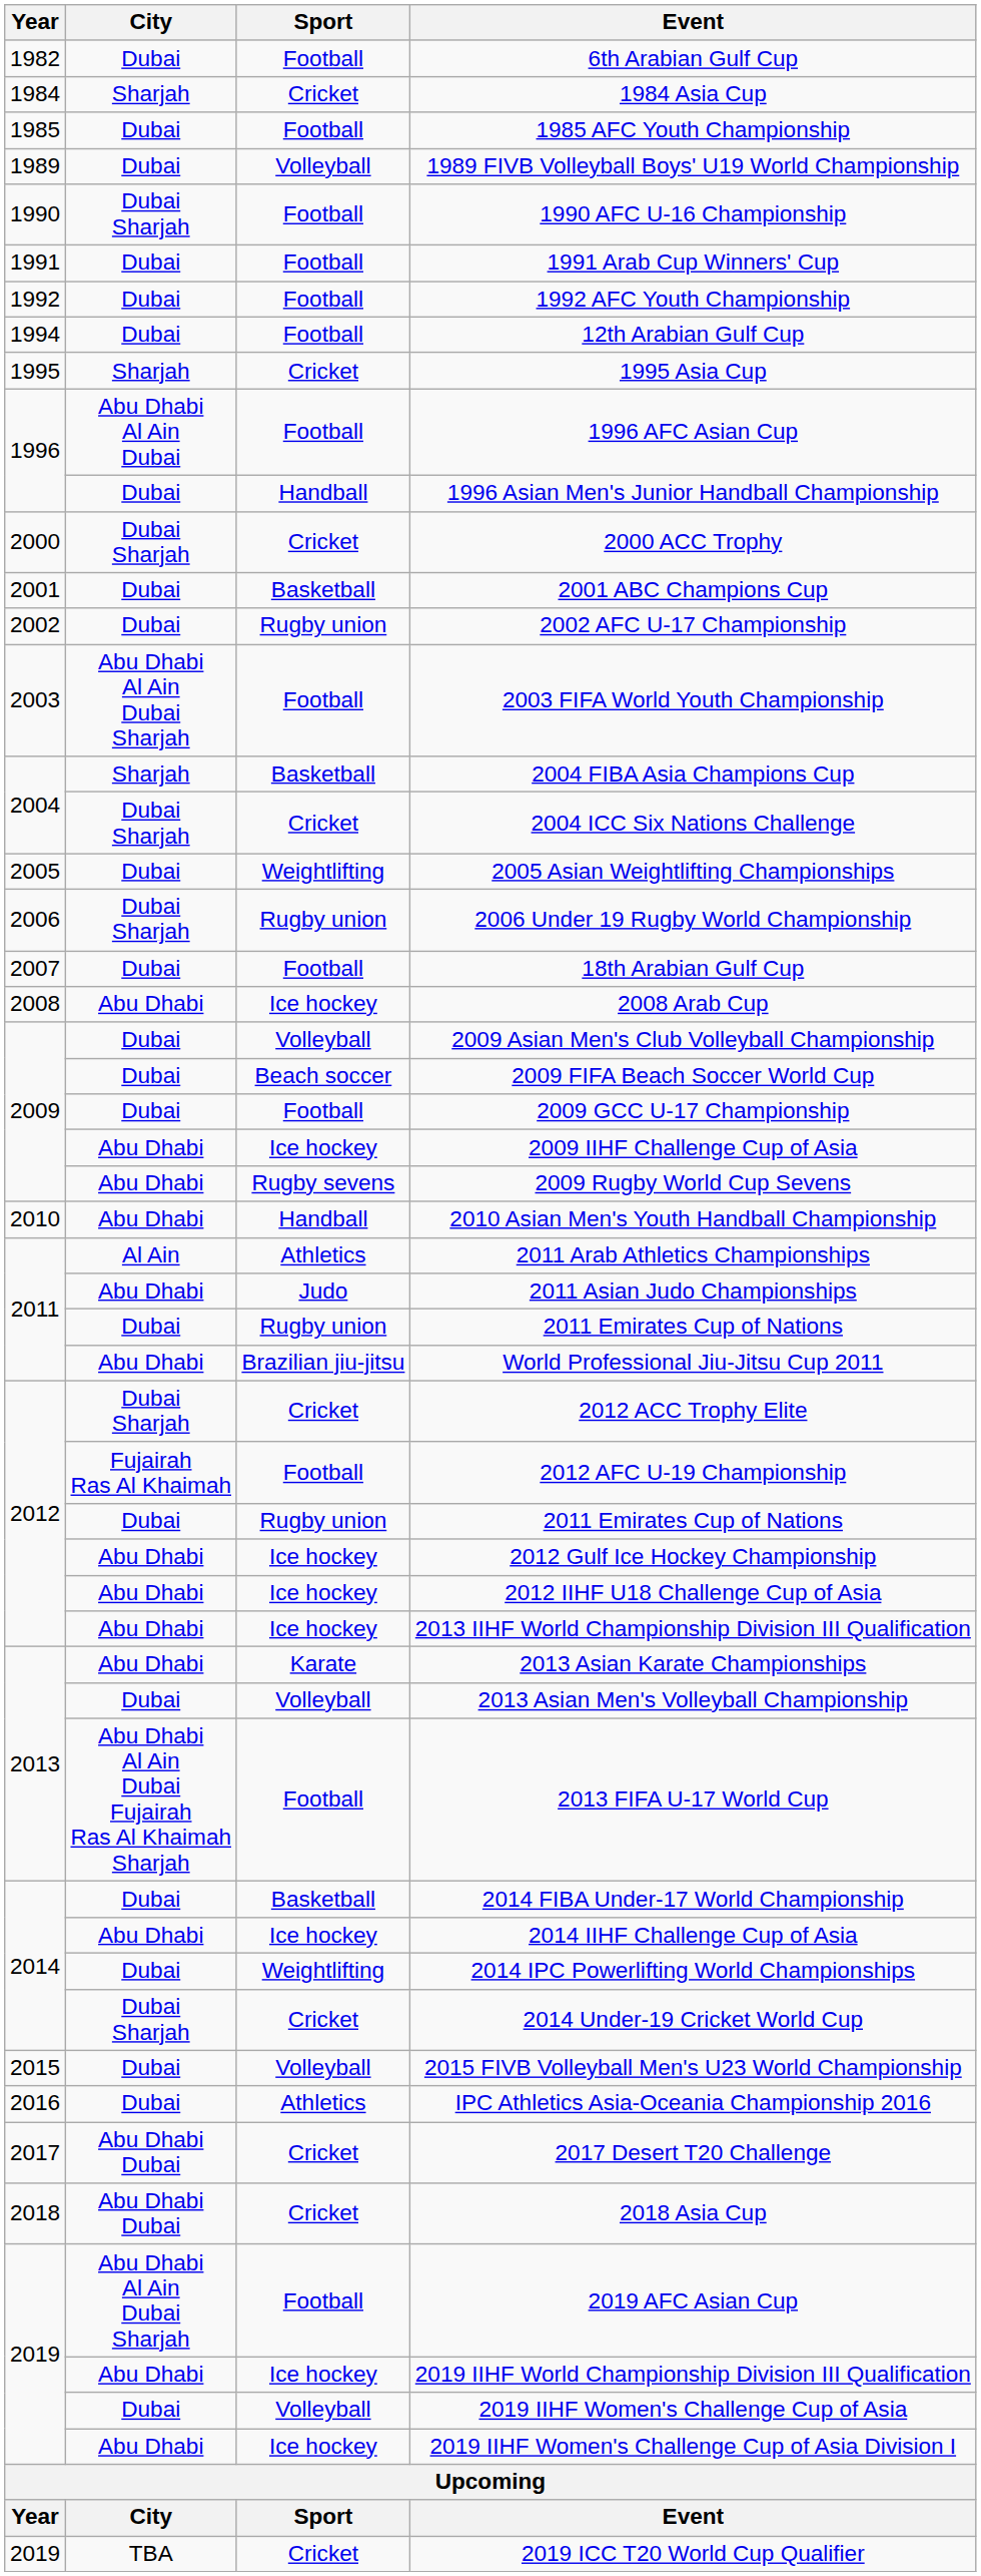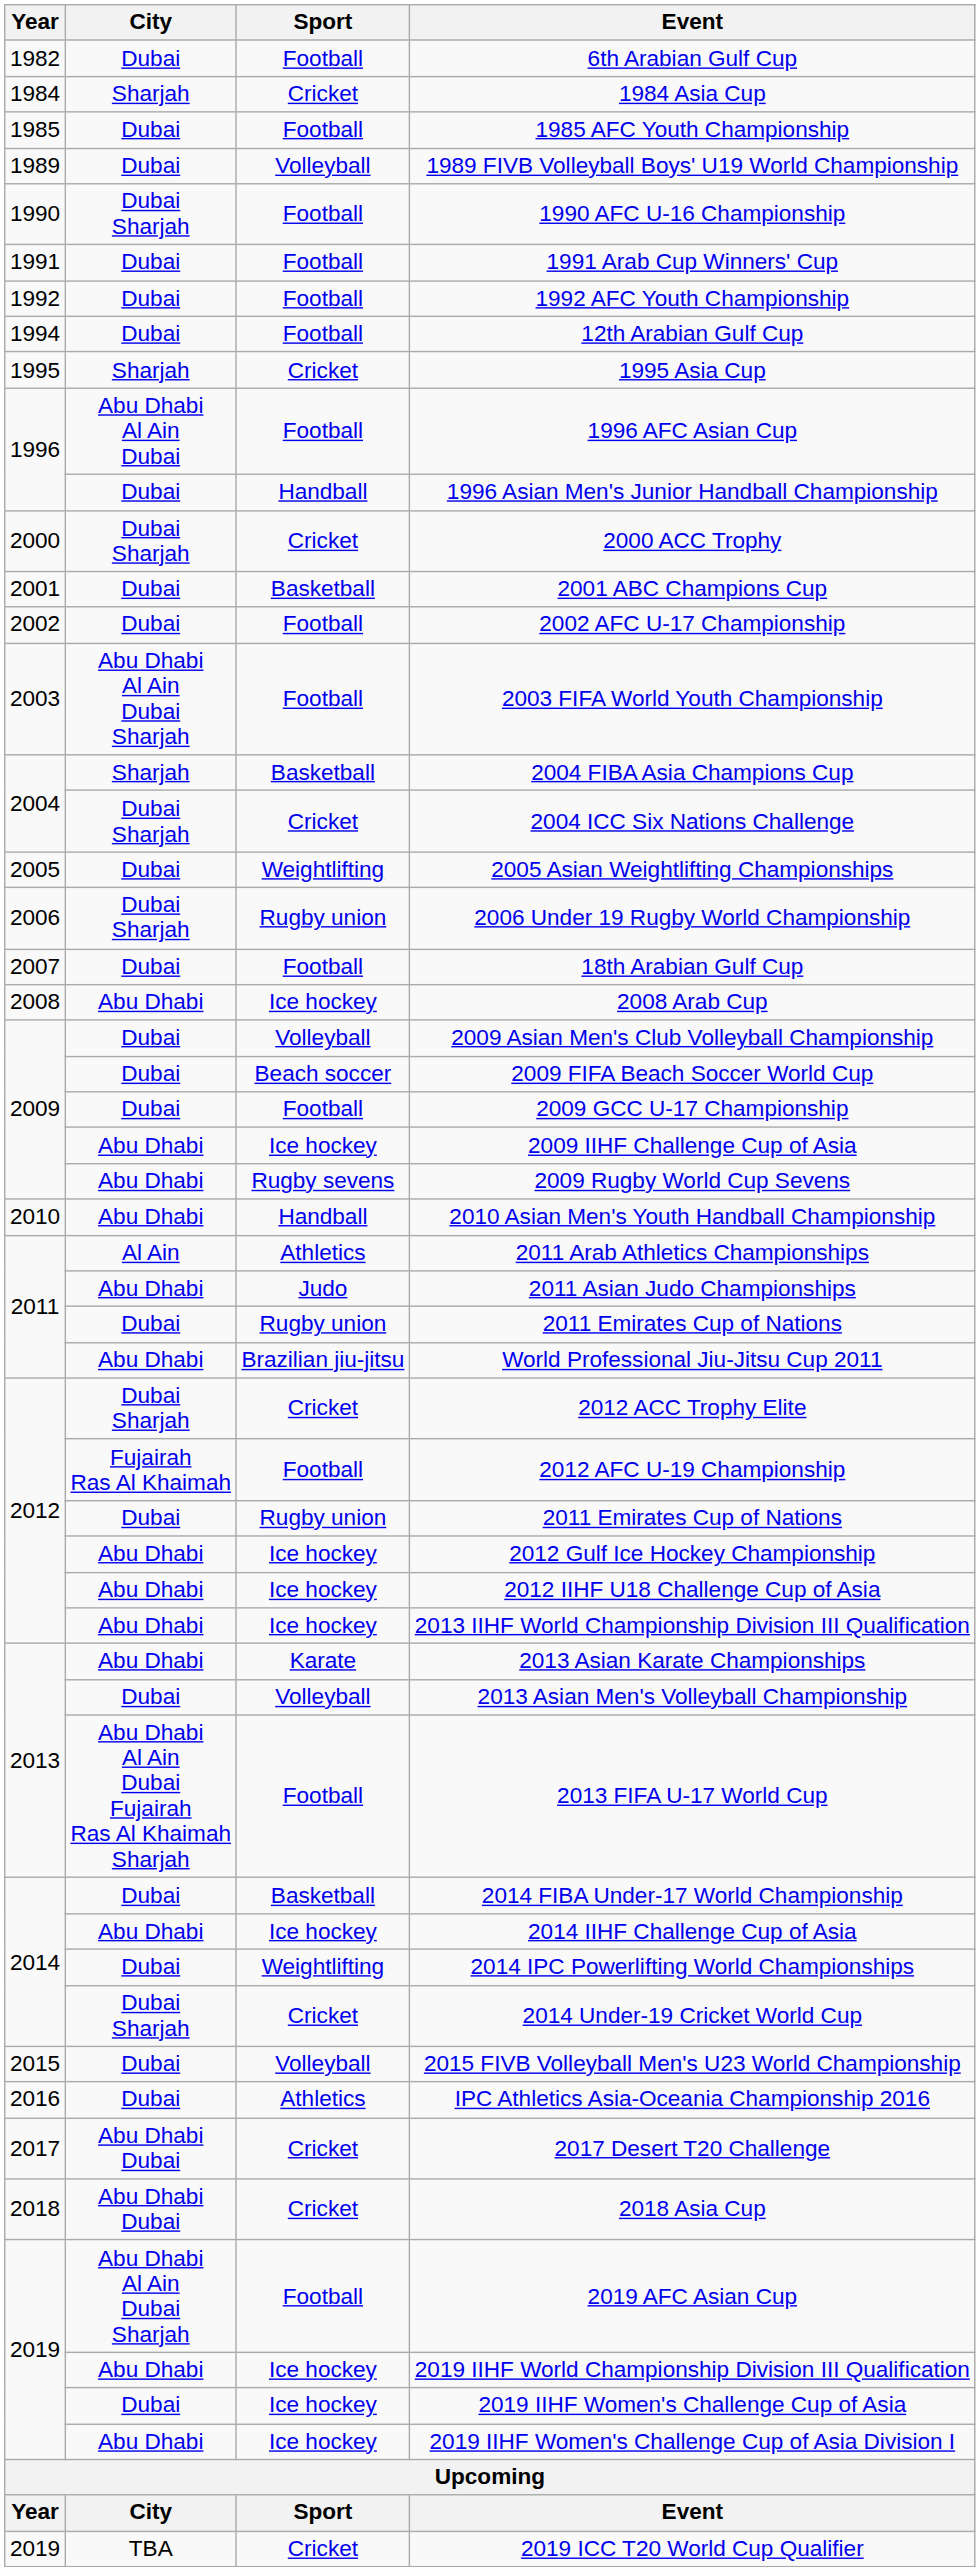2002 AFC U-17 Championship | Sport: Rugby union -> Football
2019 IIHF Women's Challenge Cup of Asia | Sport: Volleyball -> Ice hockey
